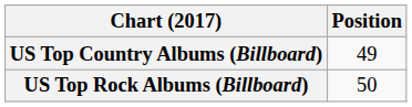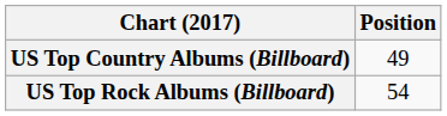US Top Rock Albums (Billboard) | Position: 50 -> 54
